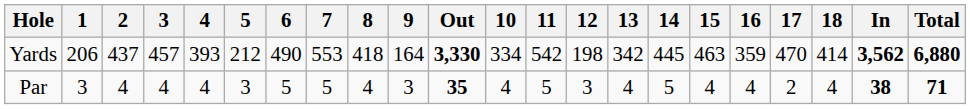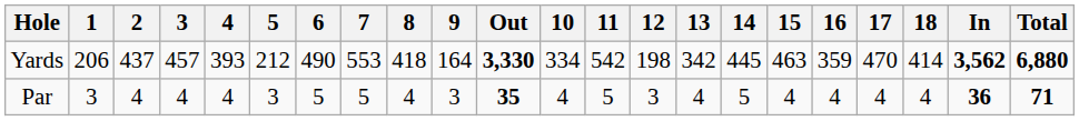Par | 17: 2 -> 4
Par | In: 38 -> 36
